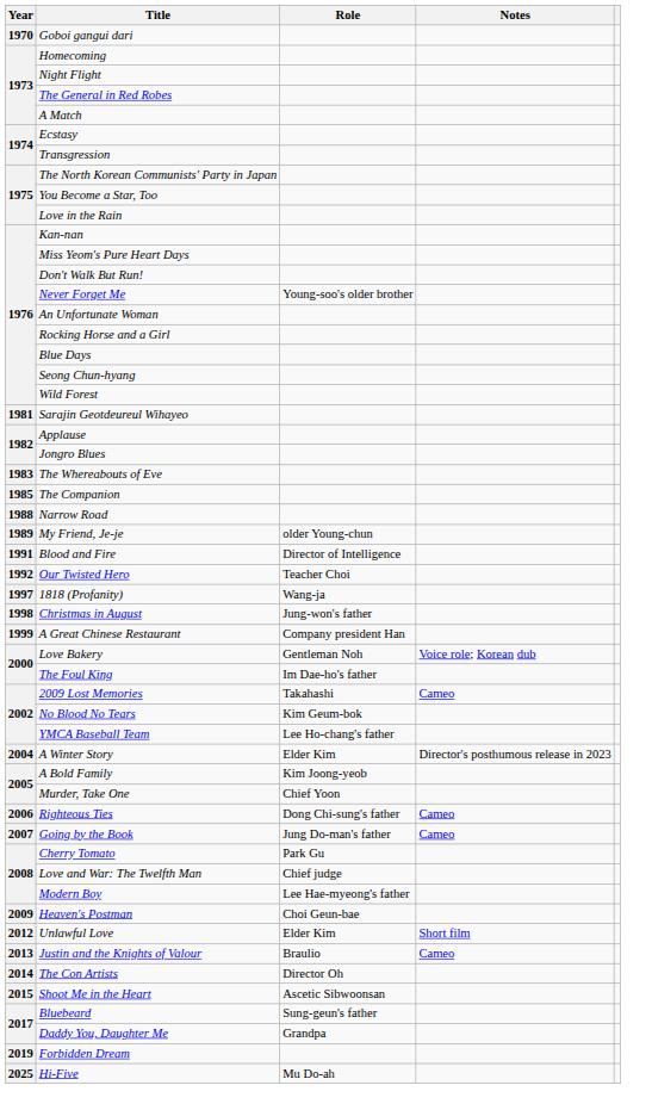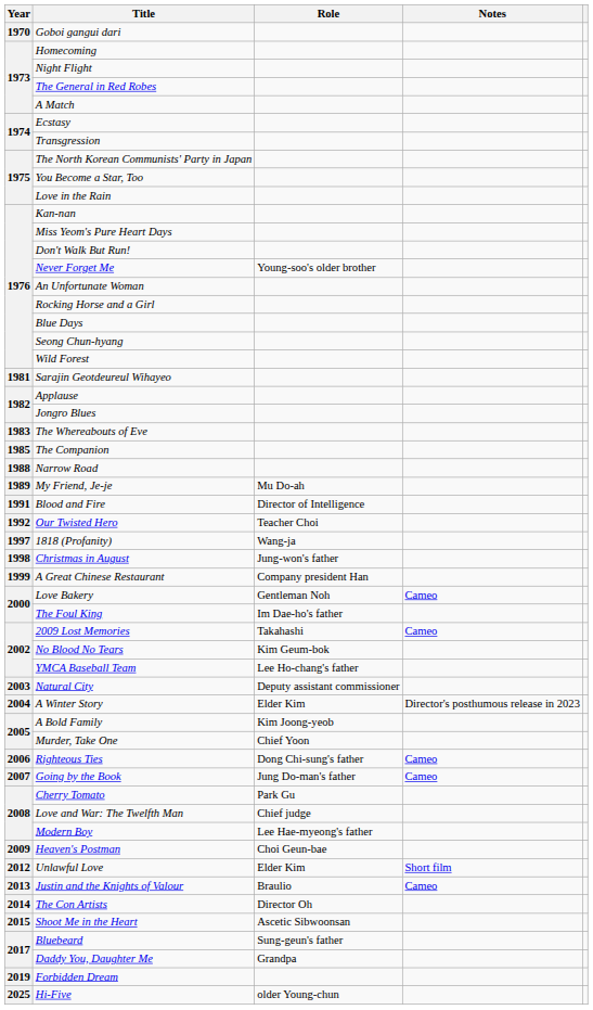My Friend, Je-je | Role: older Young-chun -> Mu Do-ah
Love Bakery | Notes: Voice role; Korean dub -> Cameo
+ row: 2003 | Natural City | Deputy assistant commissioner
Hi-Five | Role: Mu Do-ah -> older Young-chun
